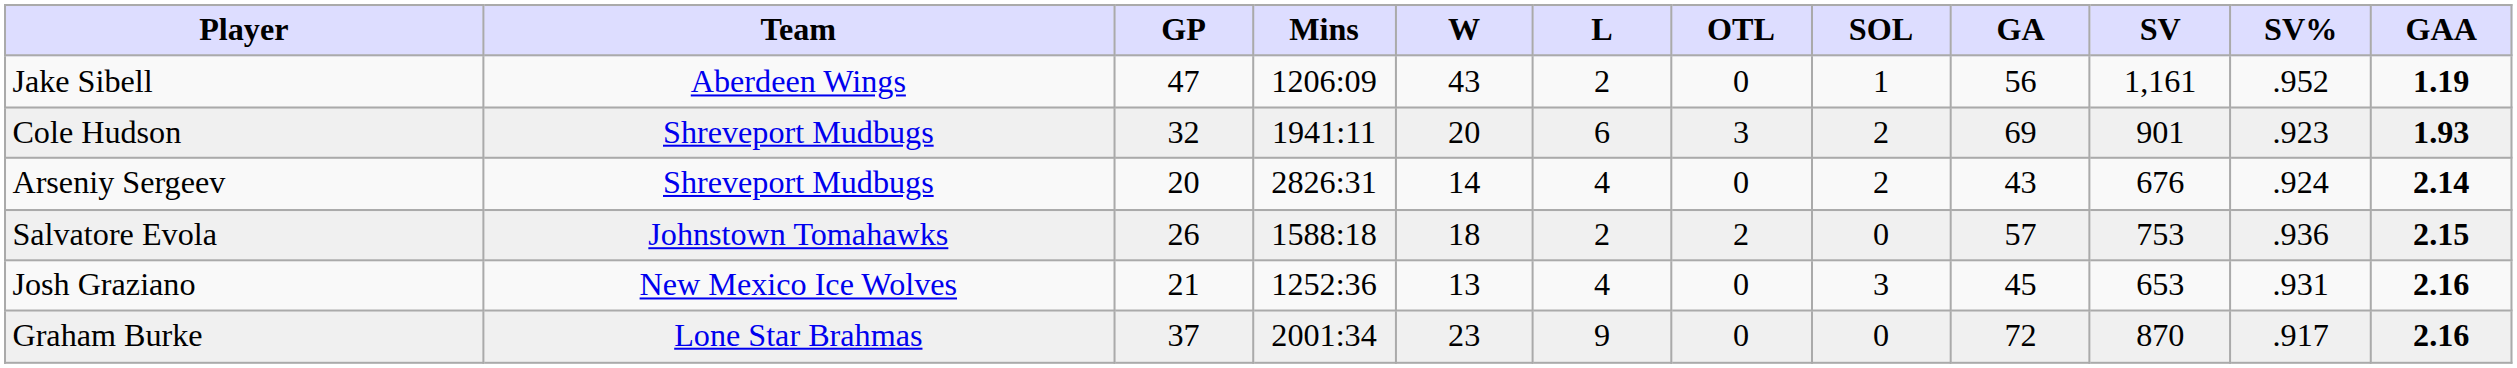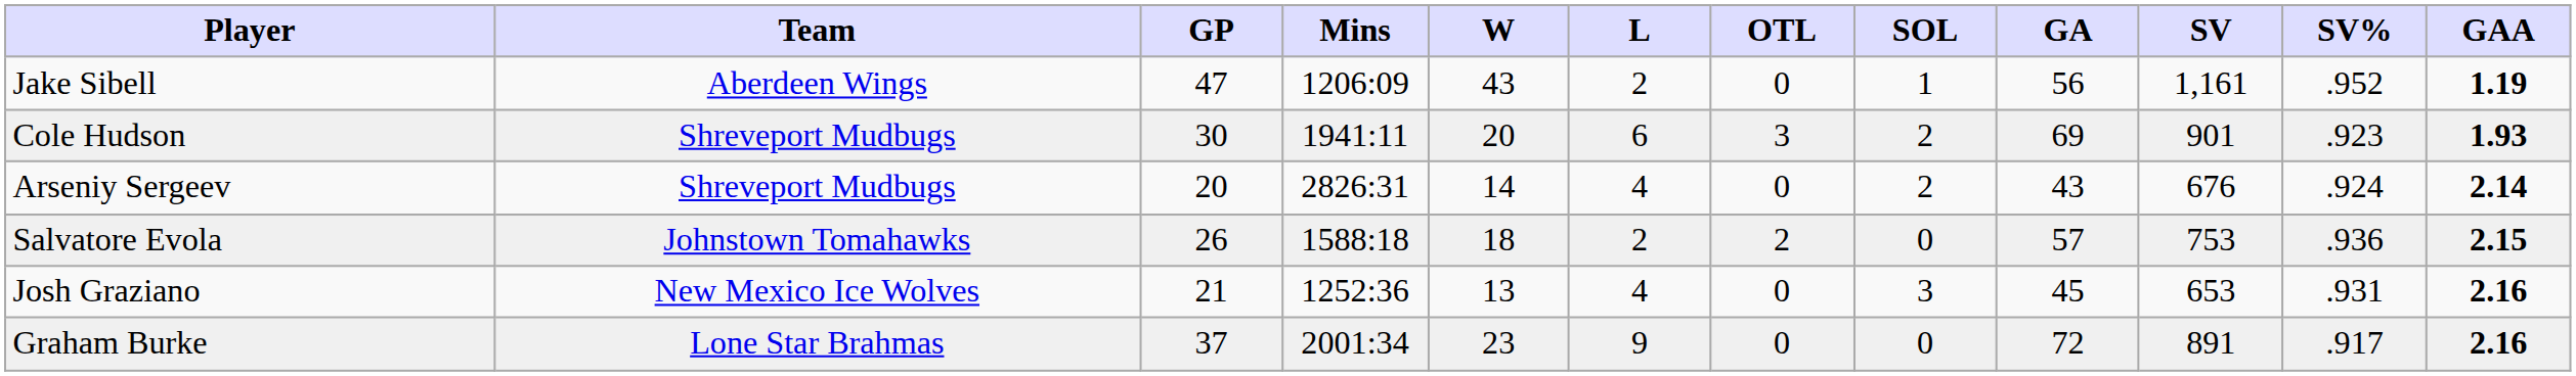Cole Hudson | GP: 32 -> 30
Graham Burke | SV: 870 -> 891
